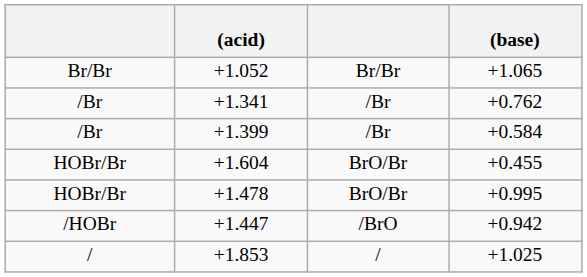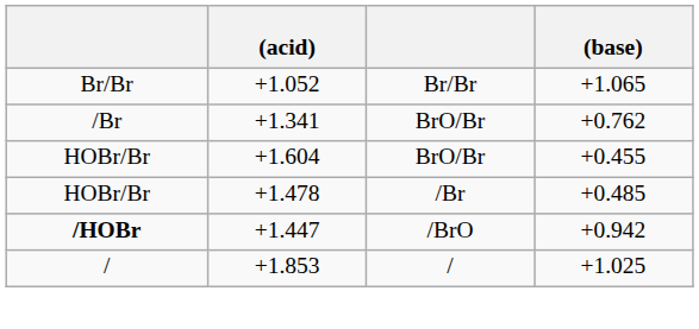+1.341 | column 3: /Br -> BrO/Br
- row: /Br | +1.399 | /Br | +0.584
+1.478 | column 3: BrO/Br -> /Br
+1.478 | (base): +0.995 -> +0.485
+1.447 | column 1: normal -> bold
